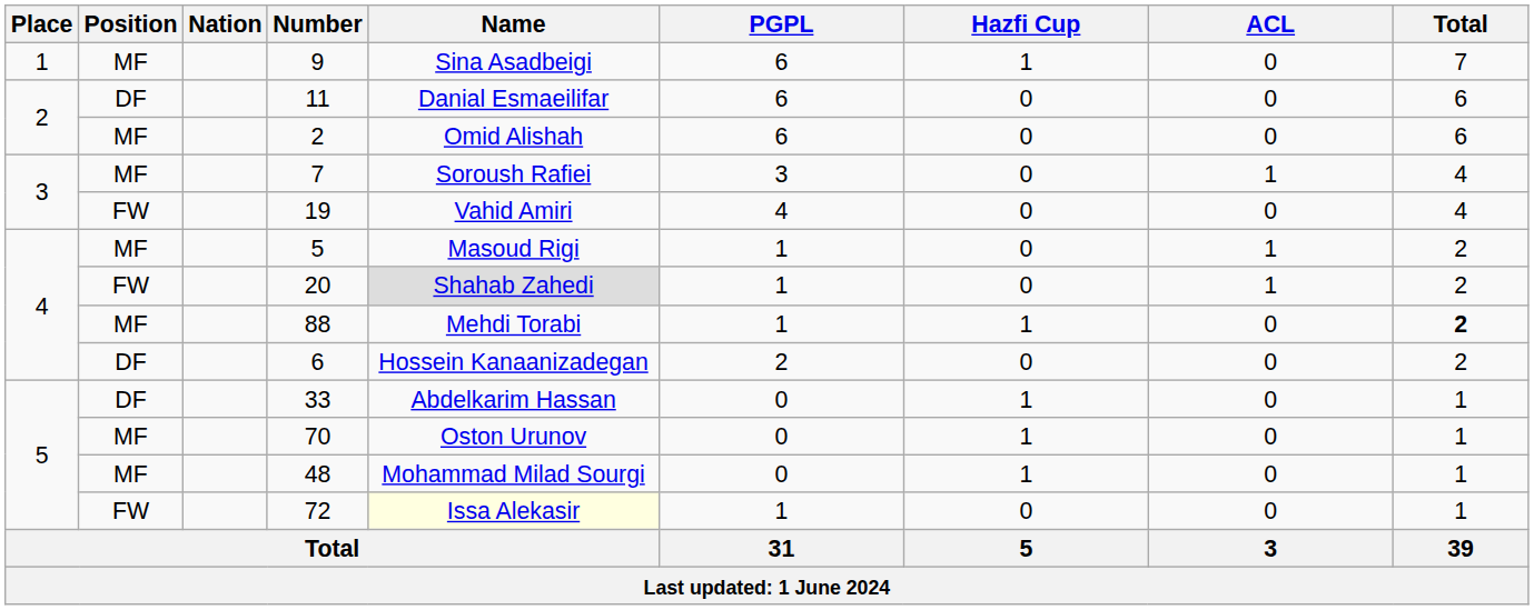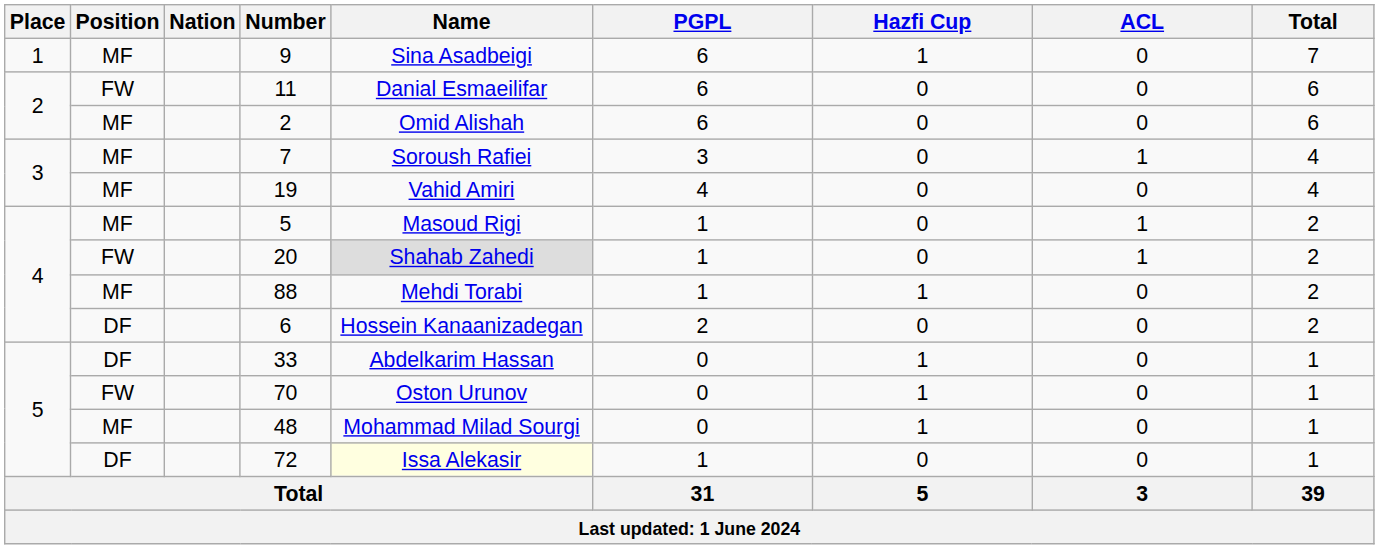11 | Position: DF -> FW
19 | Position: FW -> MF
88 | Total: bold -> normal
70 | Position: MF -> FW
72 | Position: FW -> DF
